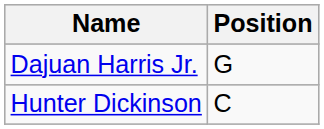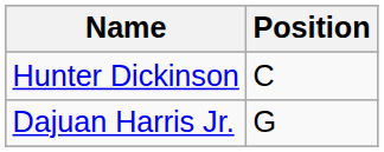rows swapped: Dajuan Harris Jr. <-> Hunter Dickinson
